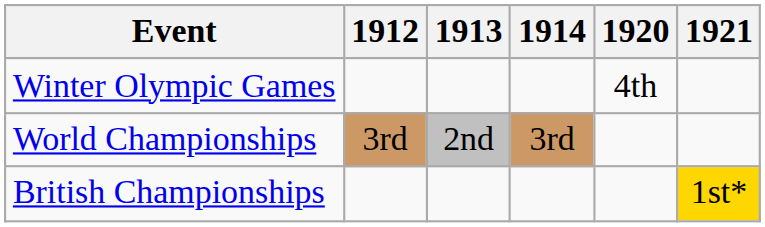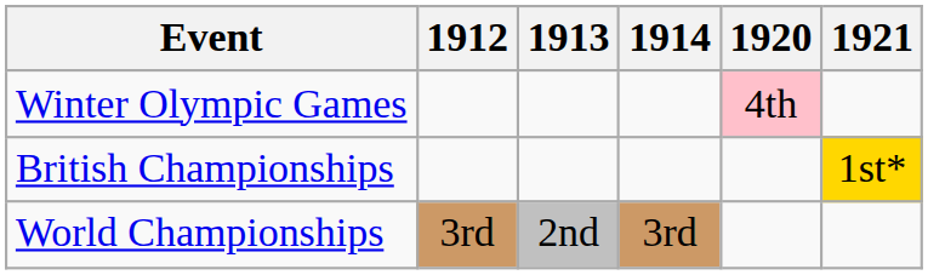Winter Olympic Games | 1920: no background -> pink background
rows swapped: World Championships <-> British Championships
